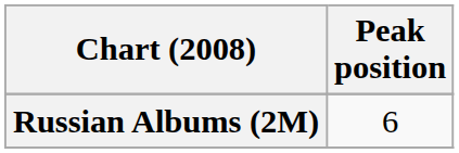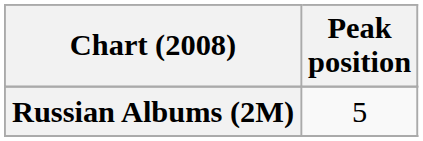Russian Albums (2M) | Peak position: 6 -> 5
